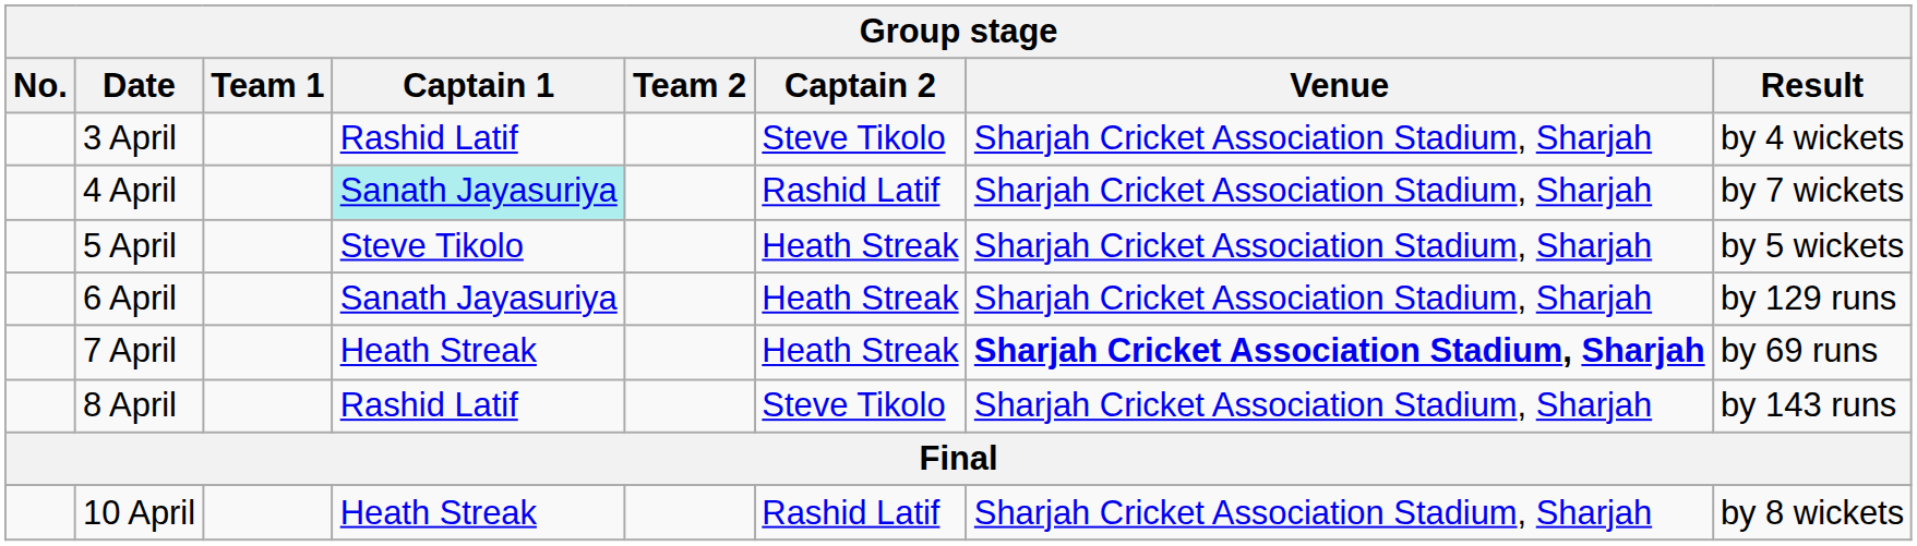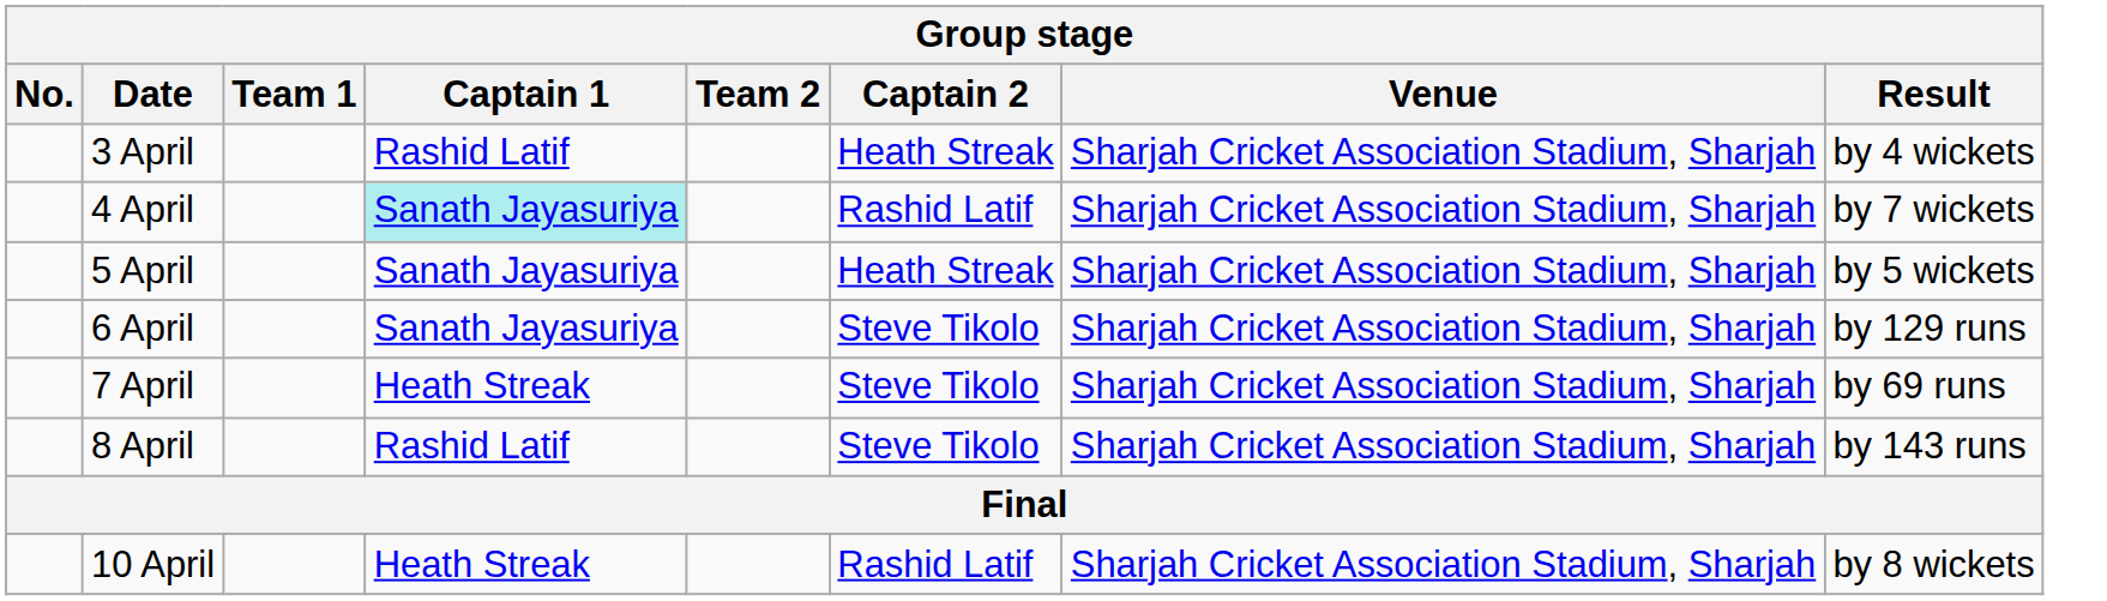3 April | Captain 2: Steve Tikolo -> Heath Streak
5 April | Captain 1: Steve Tikolo -> Sanath Jayasuriya
6 April | Captain 2: Heath Streak -> Steve Tikolo
7 April | Captain 2: Heath Streak -> Steve Tikolo
7 April | Venue: bold -> normal
